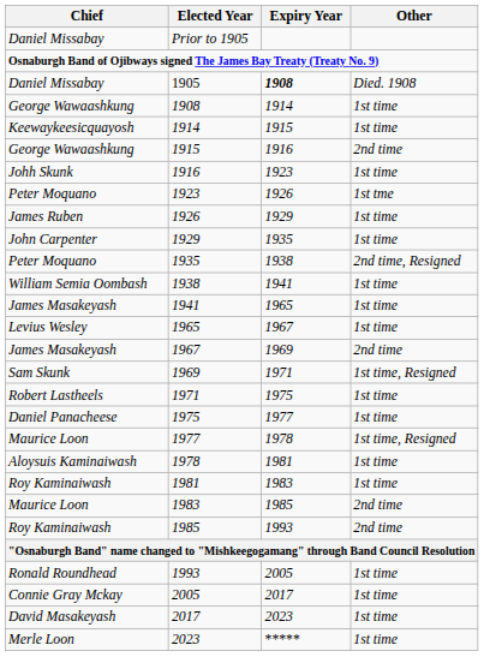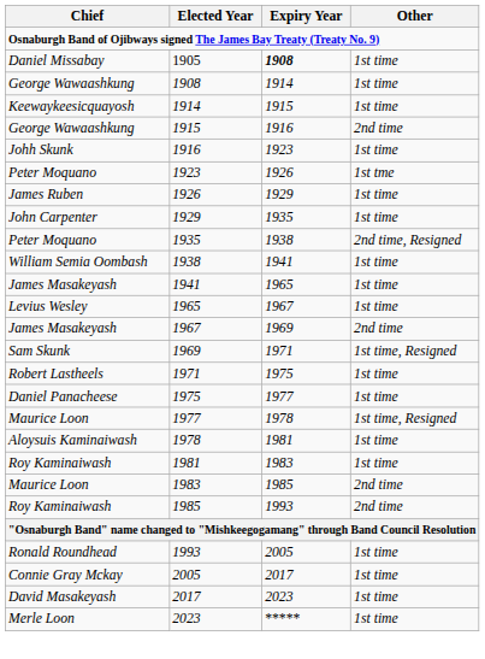- row: Daniel Missabay | Prior to 1905
1905 | Other: Died. 1908 -> 1st time
